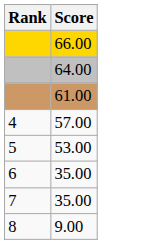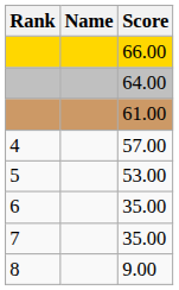+ column: Name
